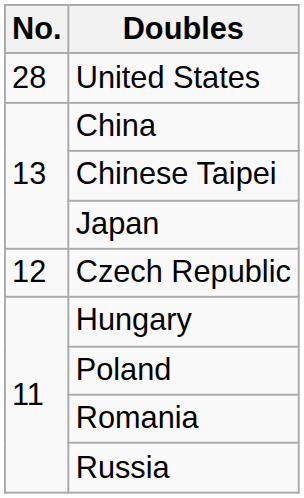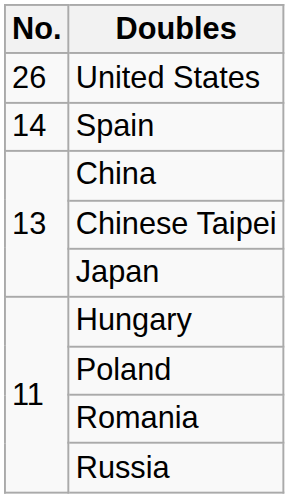United States | No.: 28 -> 26
+ row: 14 | Spain
- row: 12 | Czech Republic
